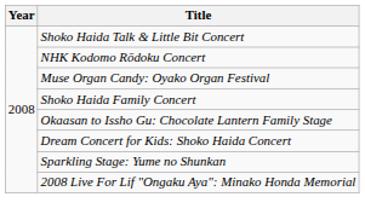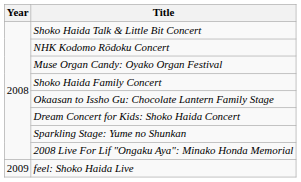+ row: 2009 | feel: Shoko Haida Live
